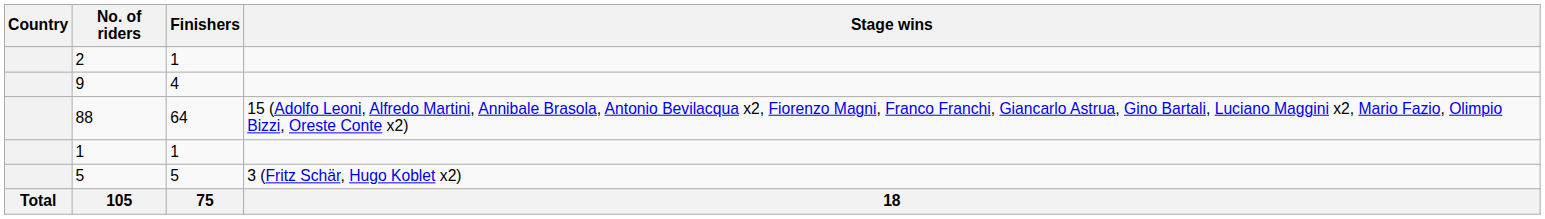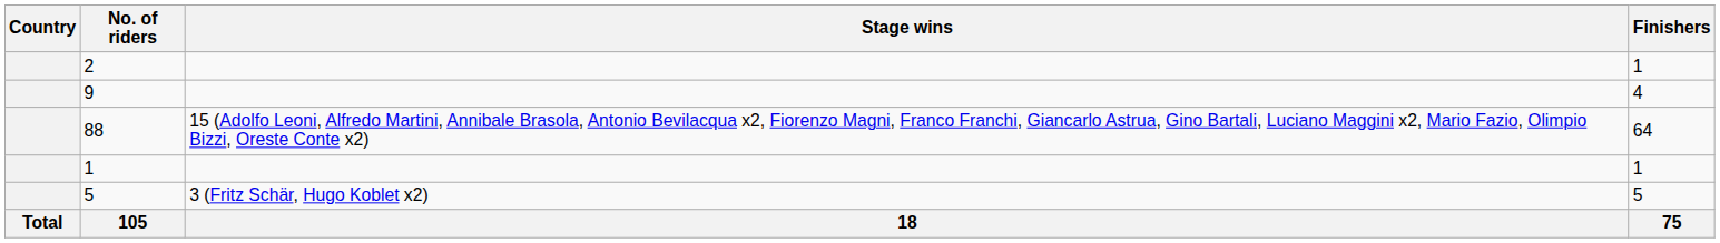columns swapped: Finishers <-> Stage wins
